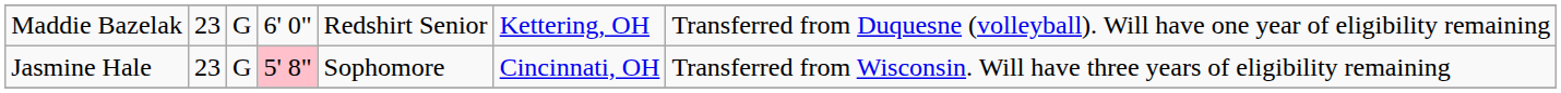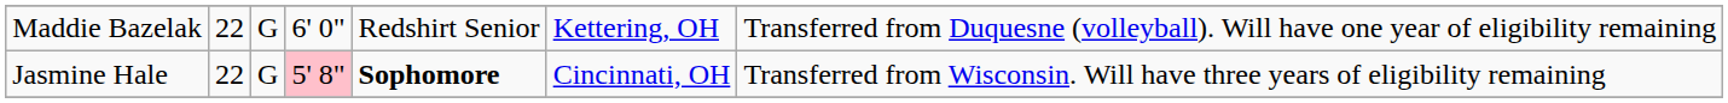Maddie Bazelak | column 2: 23 -> 22
Jasmine Hale | column 2: 23 -> 22
Jasmine Hale | column 5: normal -> bold
